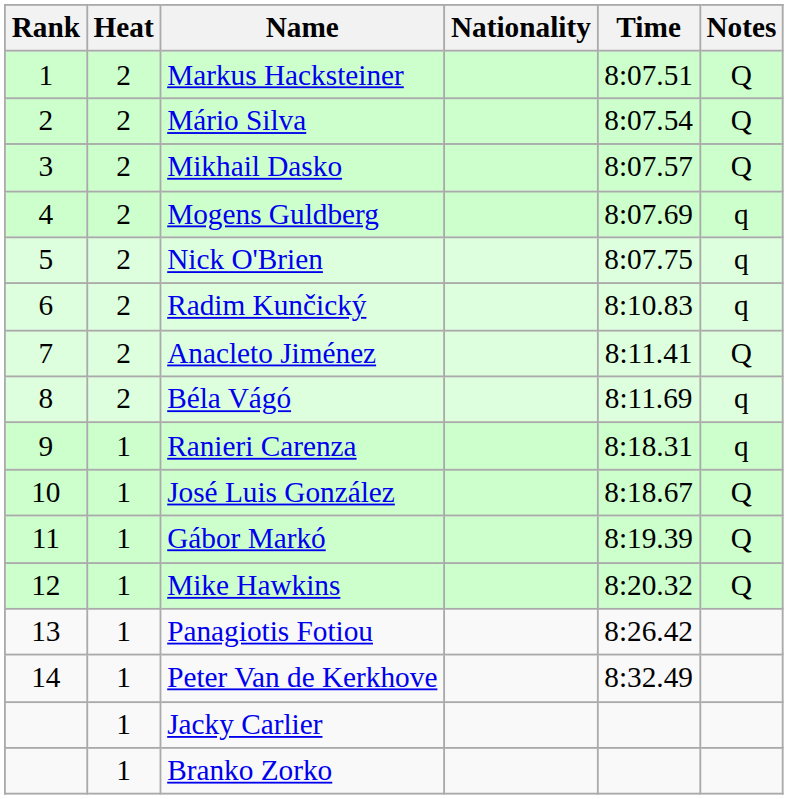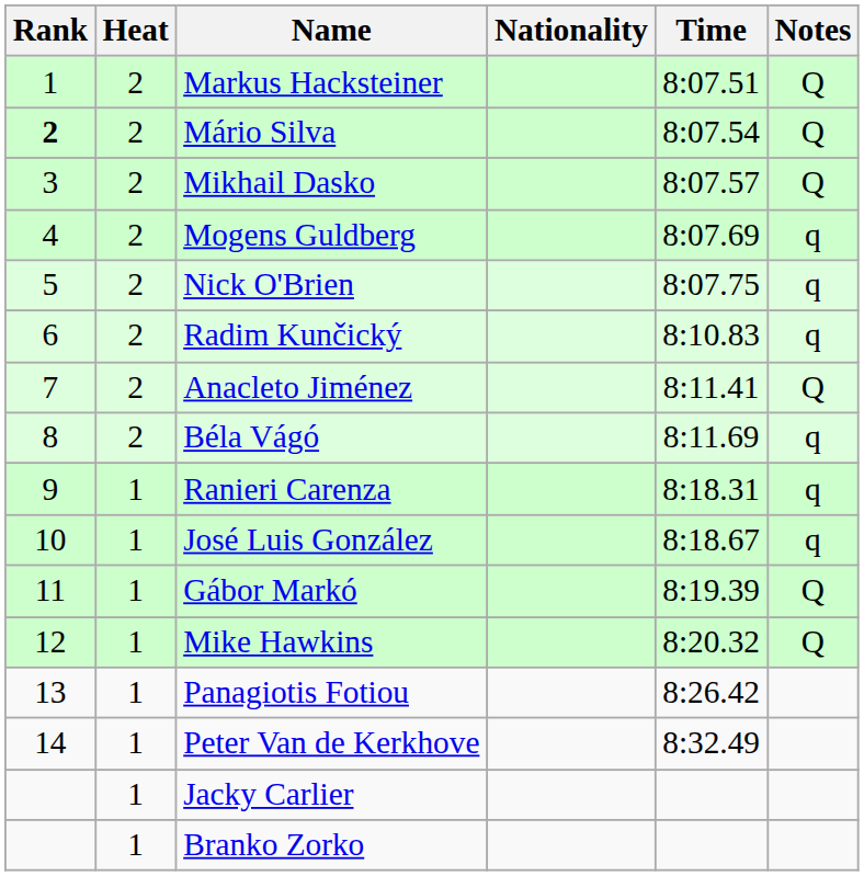Mário Silva | Rank: normal -> bold
José Luis González | Notes: Q -> q
